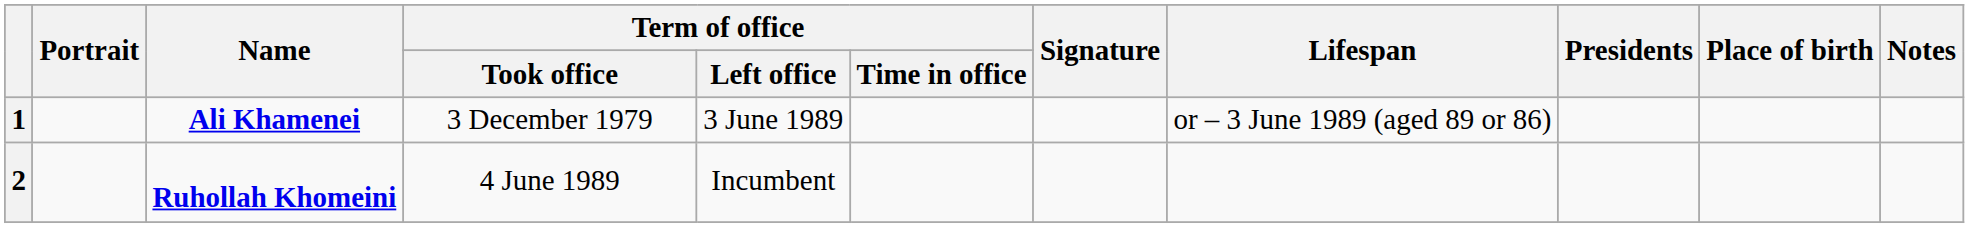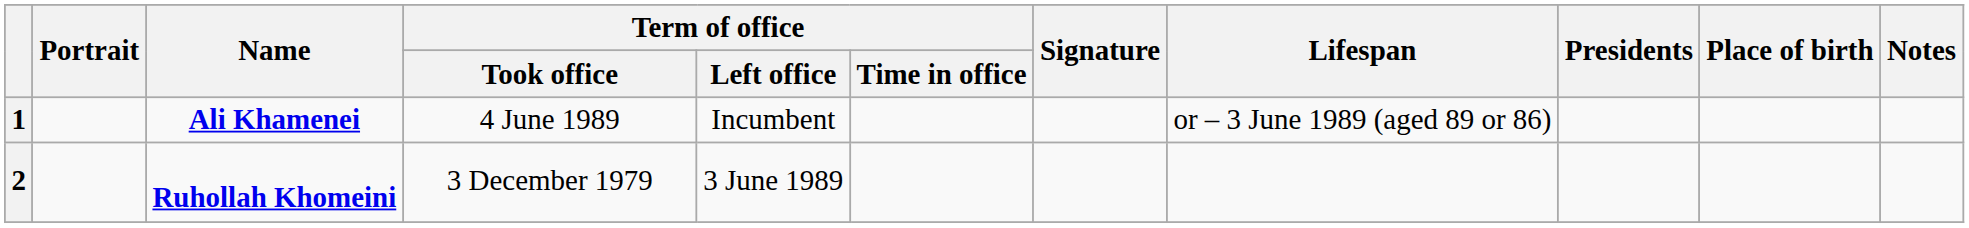1 | Term of office / Took office: 3 December 1979 -> 4 June 1989
1 | Term of office / Left office: 3 June 1989 -> Incumbent
2 | Term of office / Took office: 4 June 1989 -> 3 December 1979
2 | Term of office / Left office: Incumbent -> 3 June 1989
